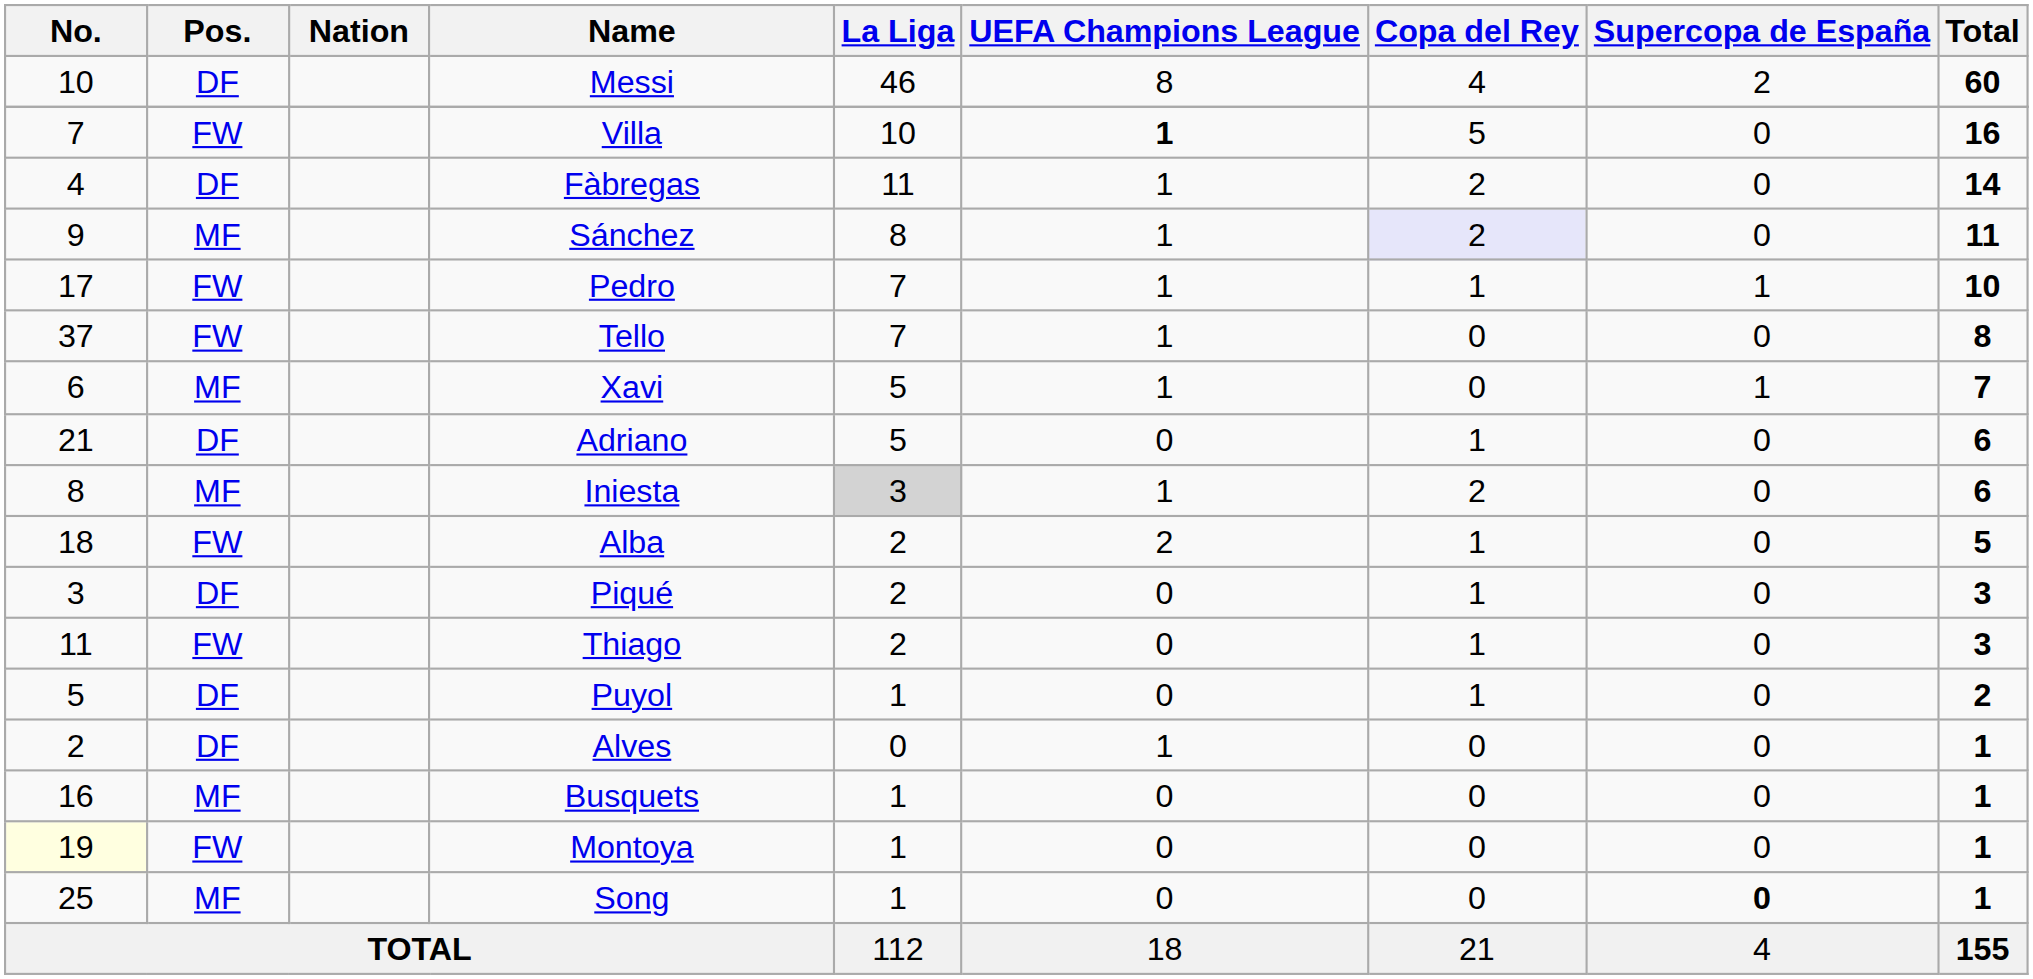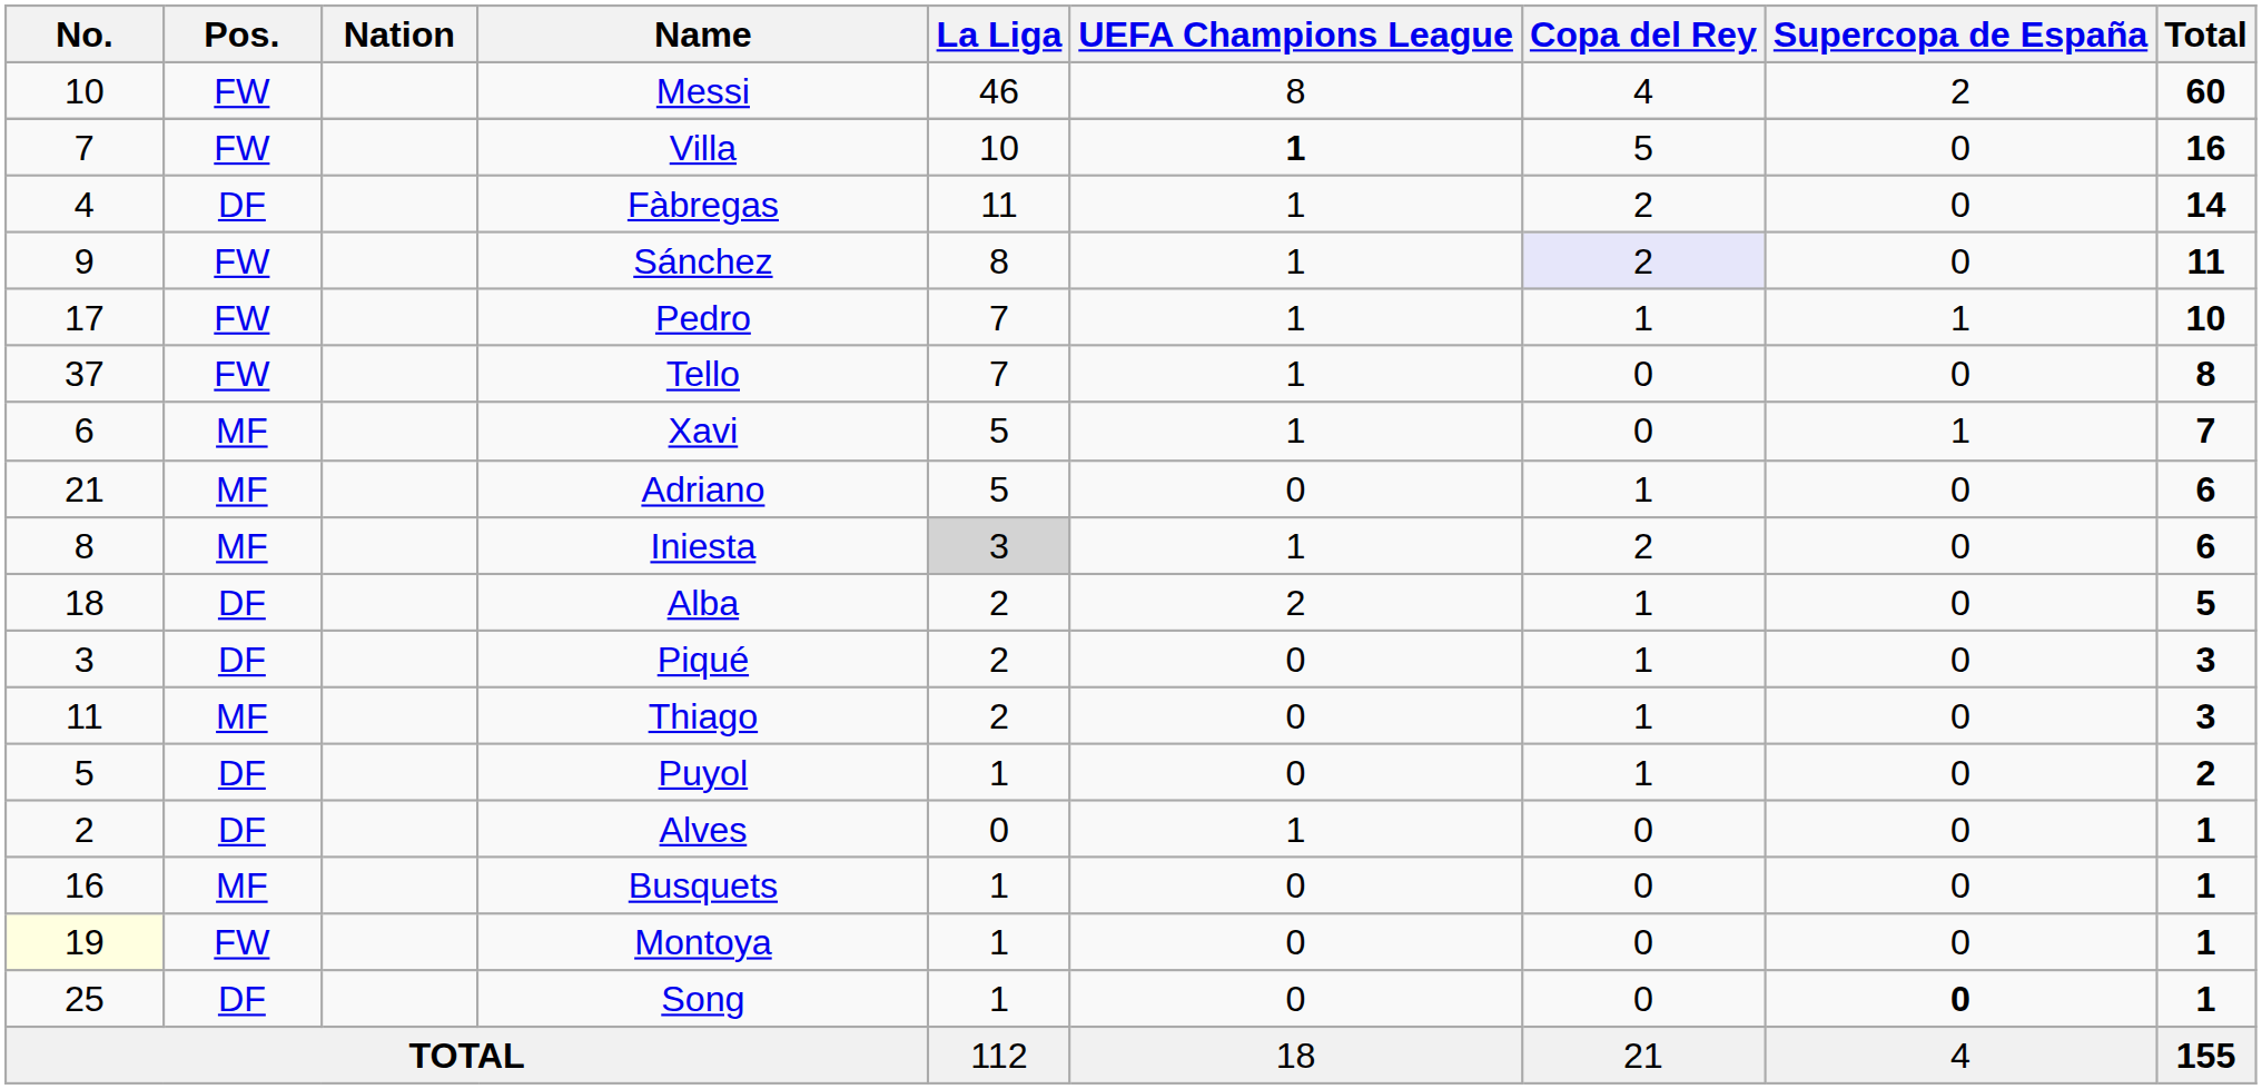Messi | Pos.: DF -> FW
Sánchez | Pos.: MF -> FW
Adriano | Pos.: DF -> MF
Alba | Pos.: FW -> DF
Thiago | Pos.: FW -> MF
Song | Pos.: MF -> DF
